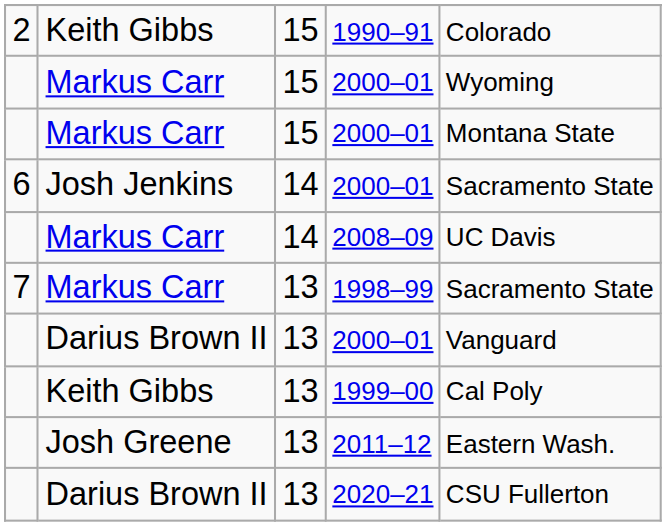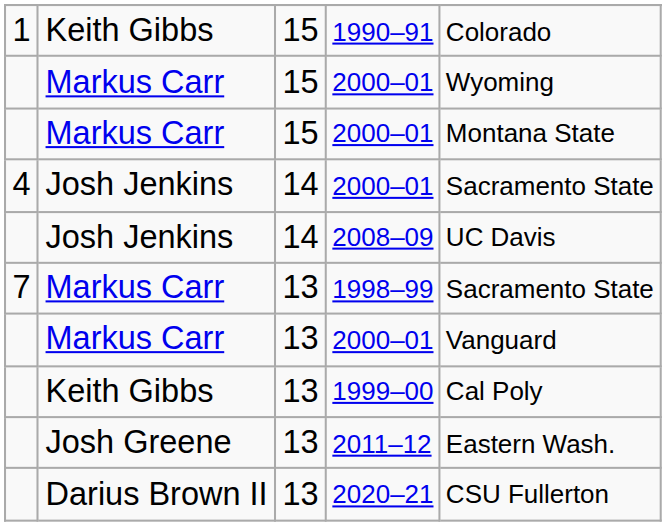1990–91 | column 1: 2 -> 1
14 / 2000–01 | column 1: 6 -> 4
2008–09 | column 2: Markus Carr -> Josh Jenkins
13 / 2000–01 | column 2: Darius Brown II -> Markus Carr
